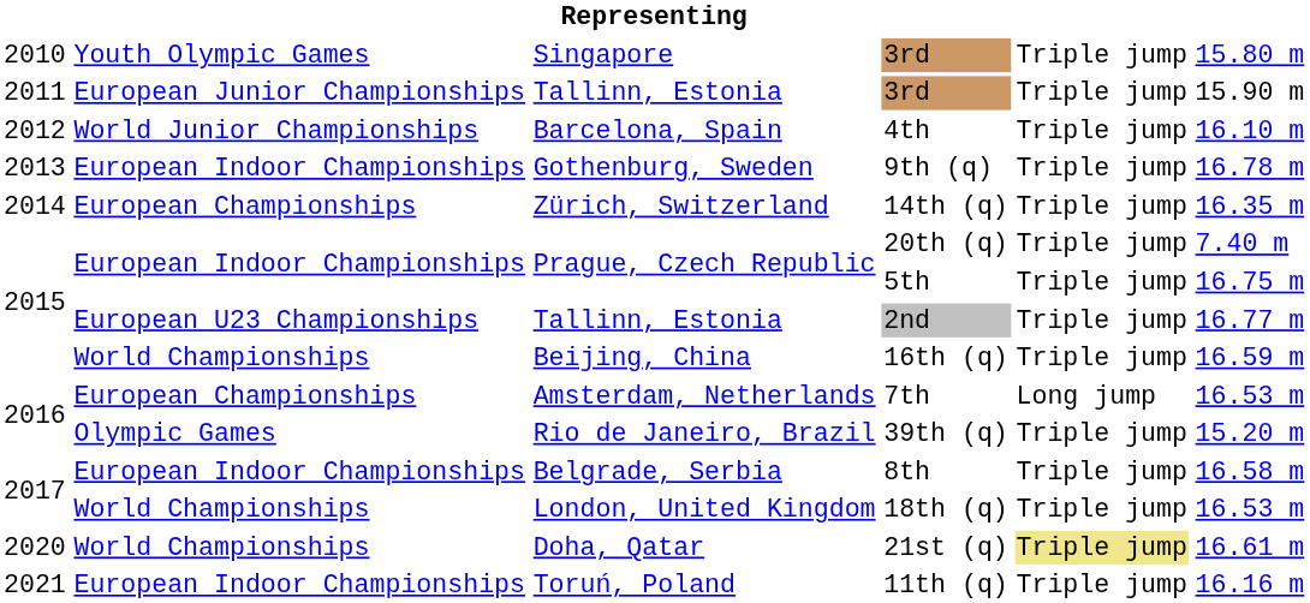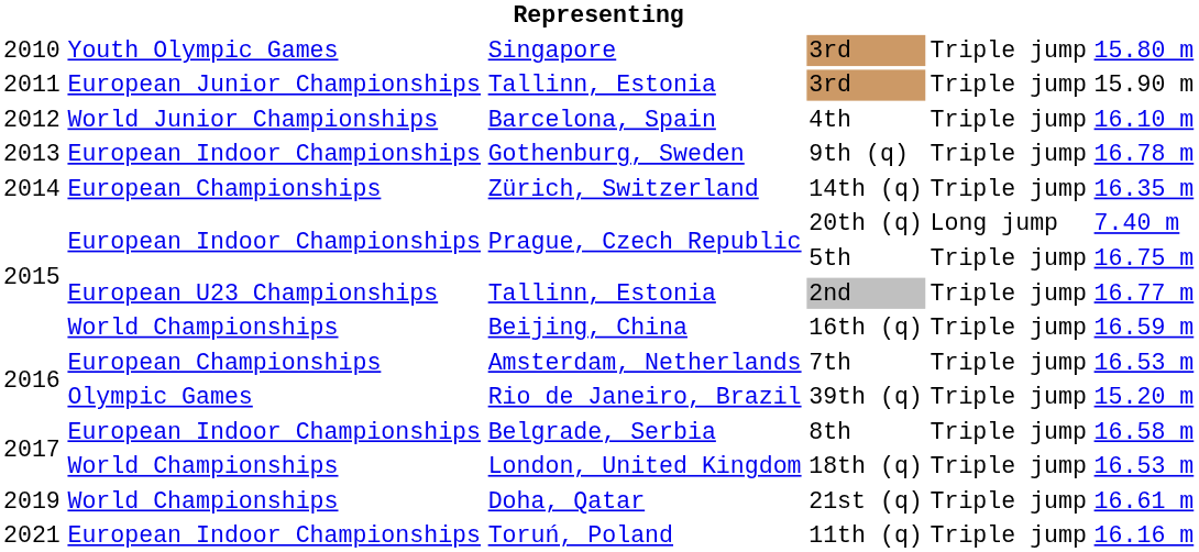20th (q) | column 5: Triple jump -> Long jump
7th | column 5: Long jump -> Triple jump
21st (q) | column 1: 2020 -> 2019
21st (q) | column 5: khaki background -> no background
